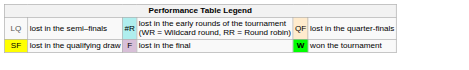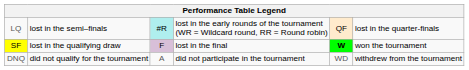+ row: DNQ | did not qualify for the tournament | A | did not participate in the tournament | WD | withdrew from the tournament
